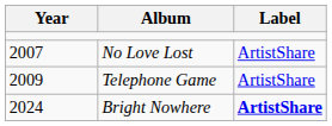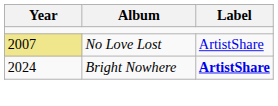No Love Lost | Year: no background -> khaki background
- row: 2009 | Telephone Game | ArtistShare
